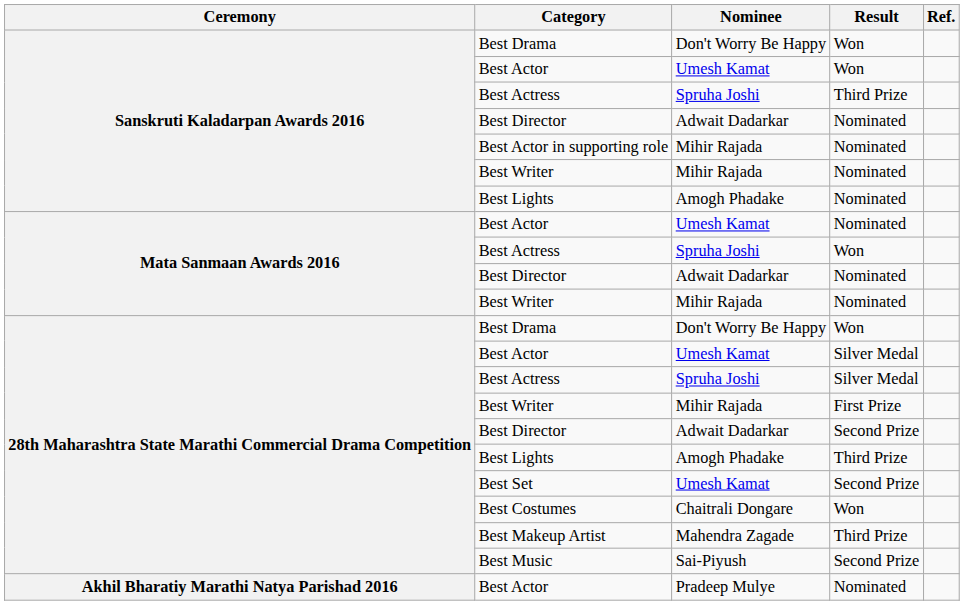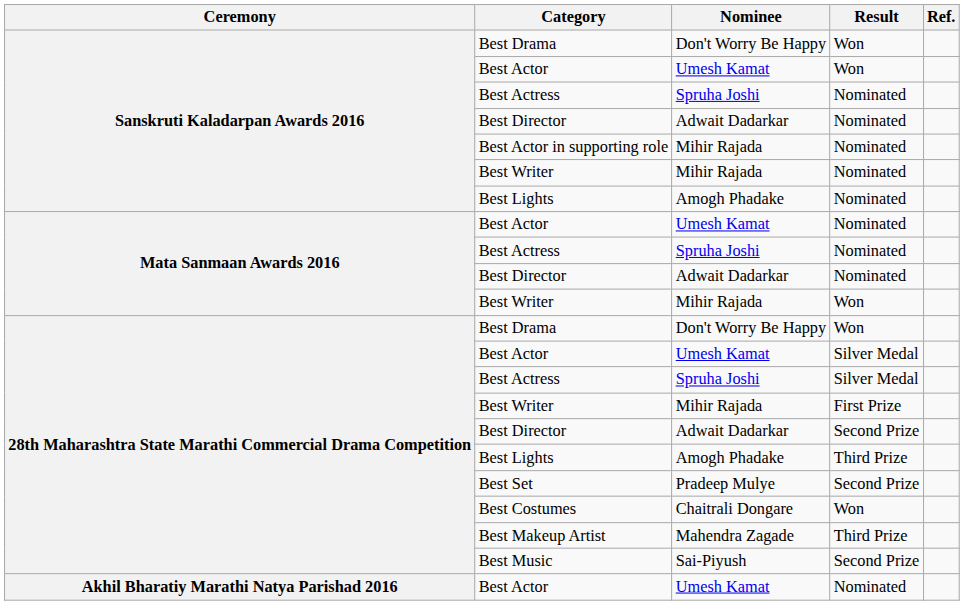Sanskruti Kaladarpan Awards 2016 / Best Actress | Result: Third Prize -> Nominated
Mata Sanmaan Awards 2016 / Best Actress | Result: Won -> Nominated
Mata Sanmaan Awards 2016 / Best Writer | Result: Nominated -> Won
Best Set | Nominee: Umesh Kamat -> Pradeep Mulye
Akhil Bharatiy Marathi Natya Parishad 2016 / Best Actor | Nominee: Pradeep Mulye -> Umesh Kamat
